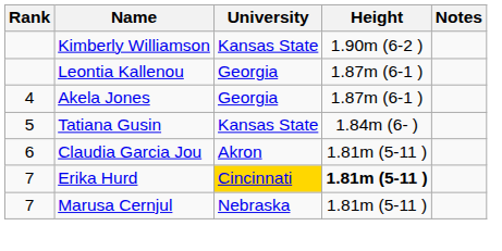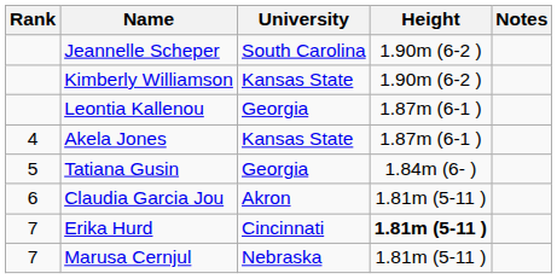+ row: Jeannelle Scheper | South Carolina | 1.90m (6-2 )
Akela Jones | University: Georgia -> Kansas State
Tatiana Gusin | University: Kansas State -> Georgia
Erika Hurd | University: gold background -> no background
